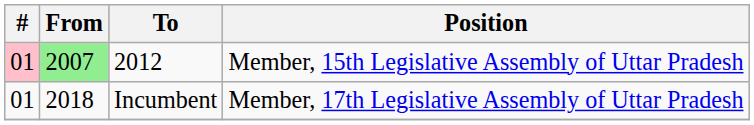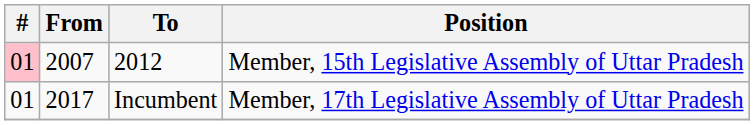2012 | From: lightgreen background -> no background
Incumbent | From: 2018 -> 2017
